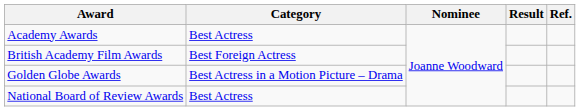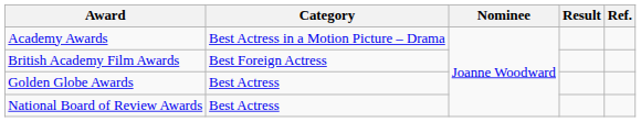Academy Awards | Category: Best Actress -> Best Actress in a Motion Picture – Drama
Golden Globe Awards | Category: Best Actress in a Motion Picture – Drama -> Best Actress
